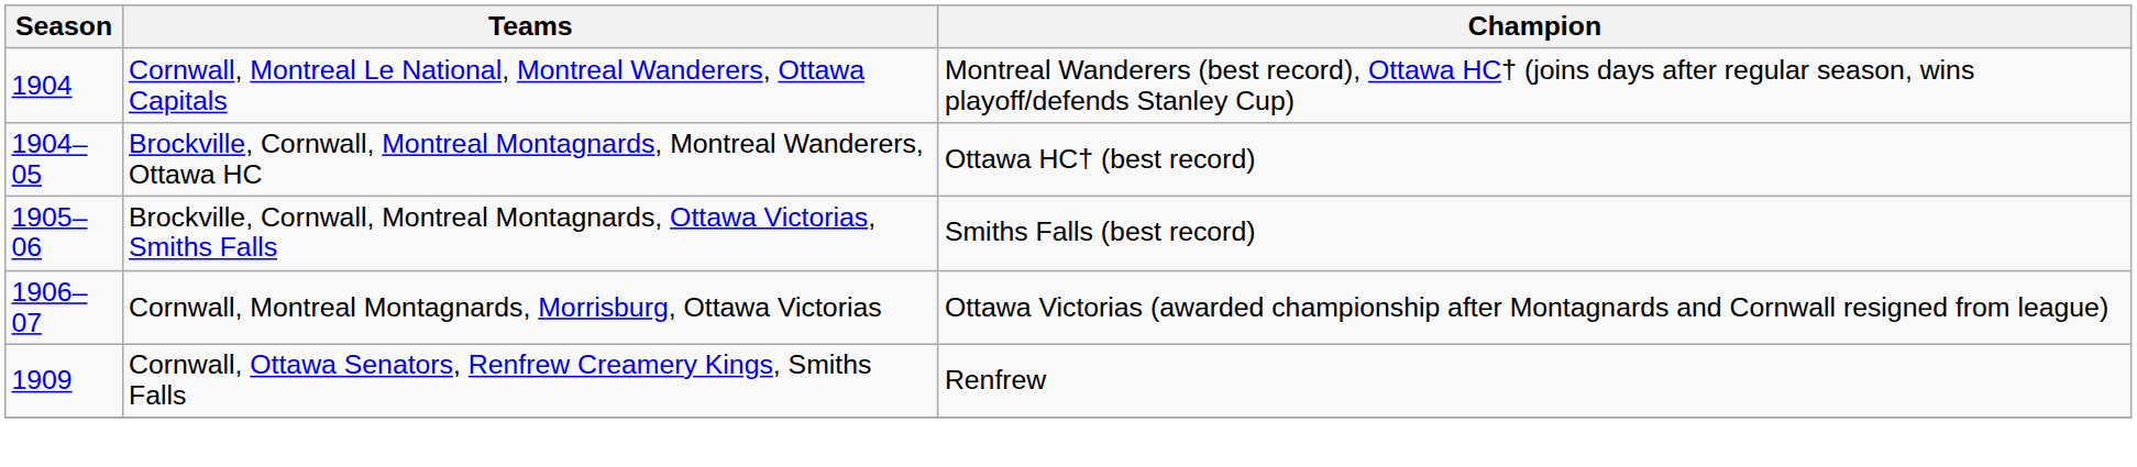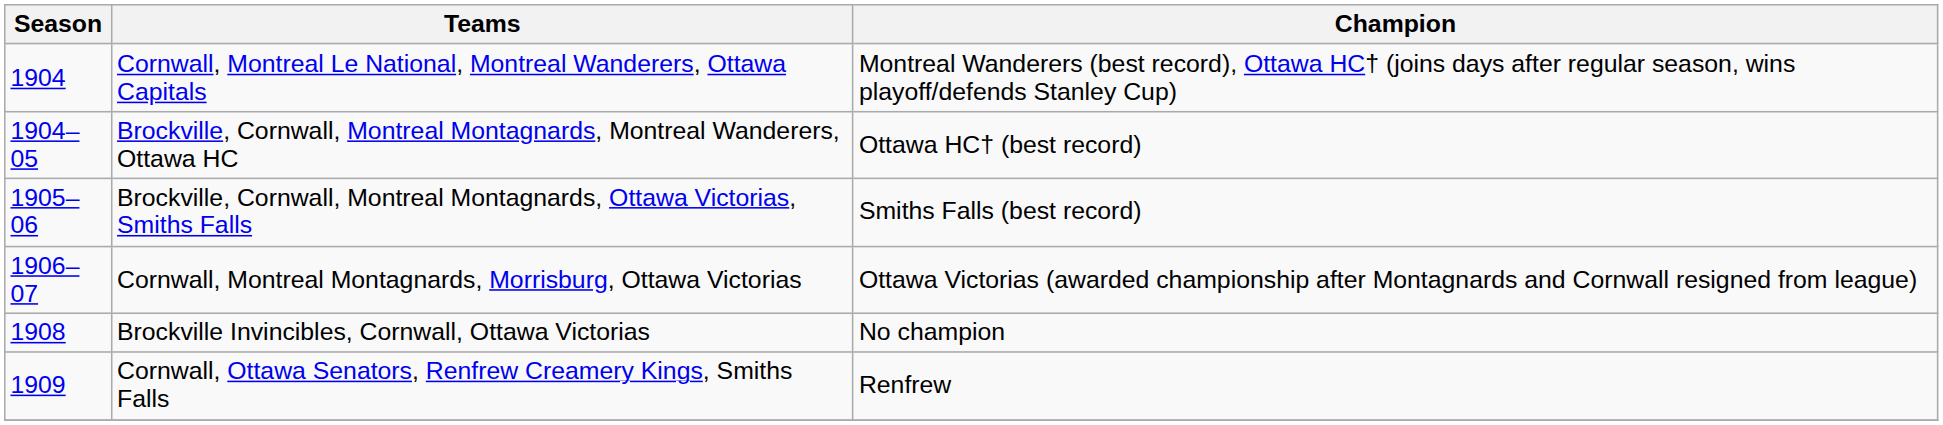+ row: 1908 | Brockville Invincibles, Cornwall, Ottawa Victorias | No champion
